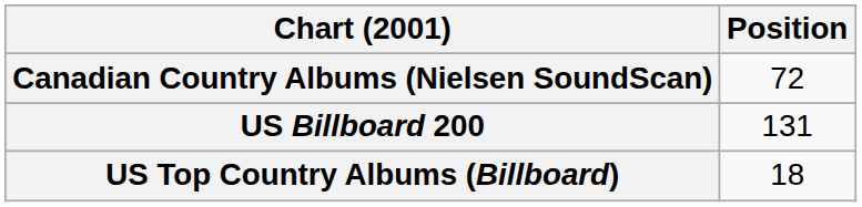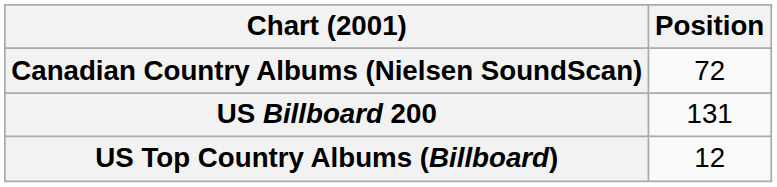US Top Country Albums (Billboard) | Position: 18 -> 12
